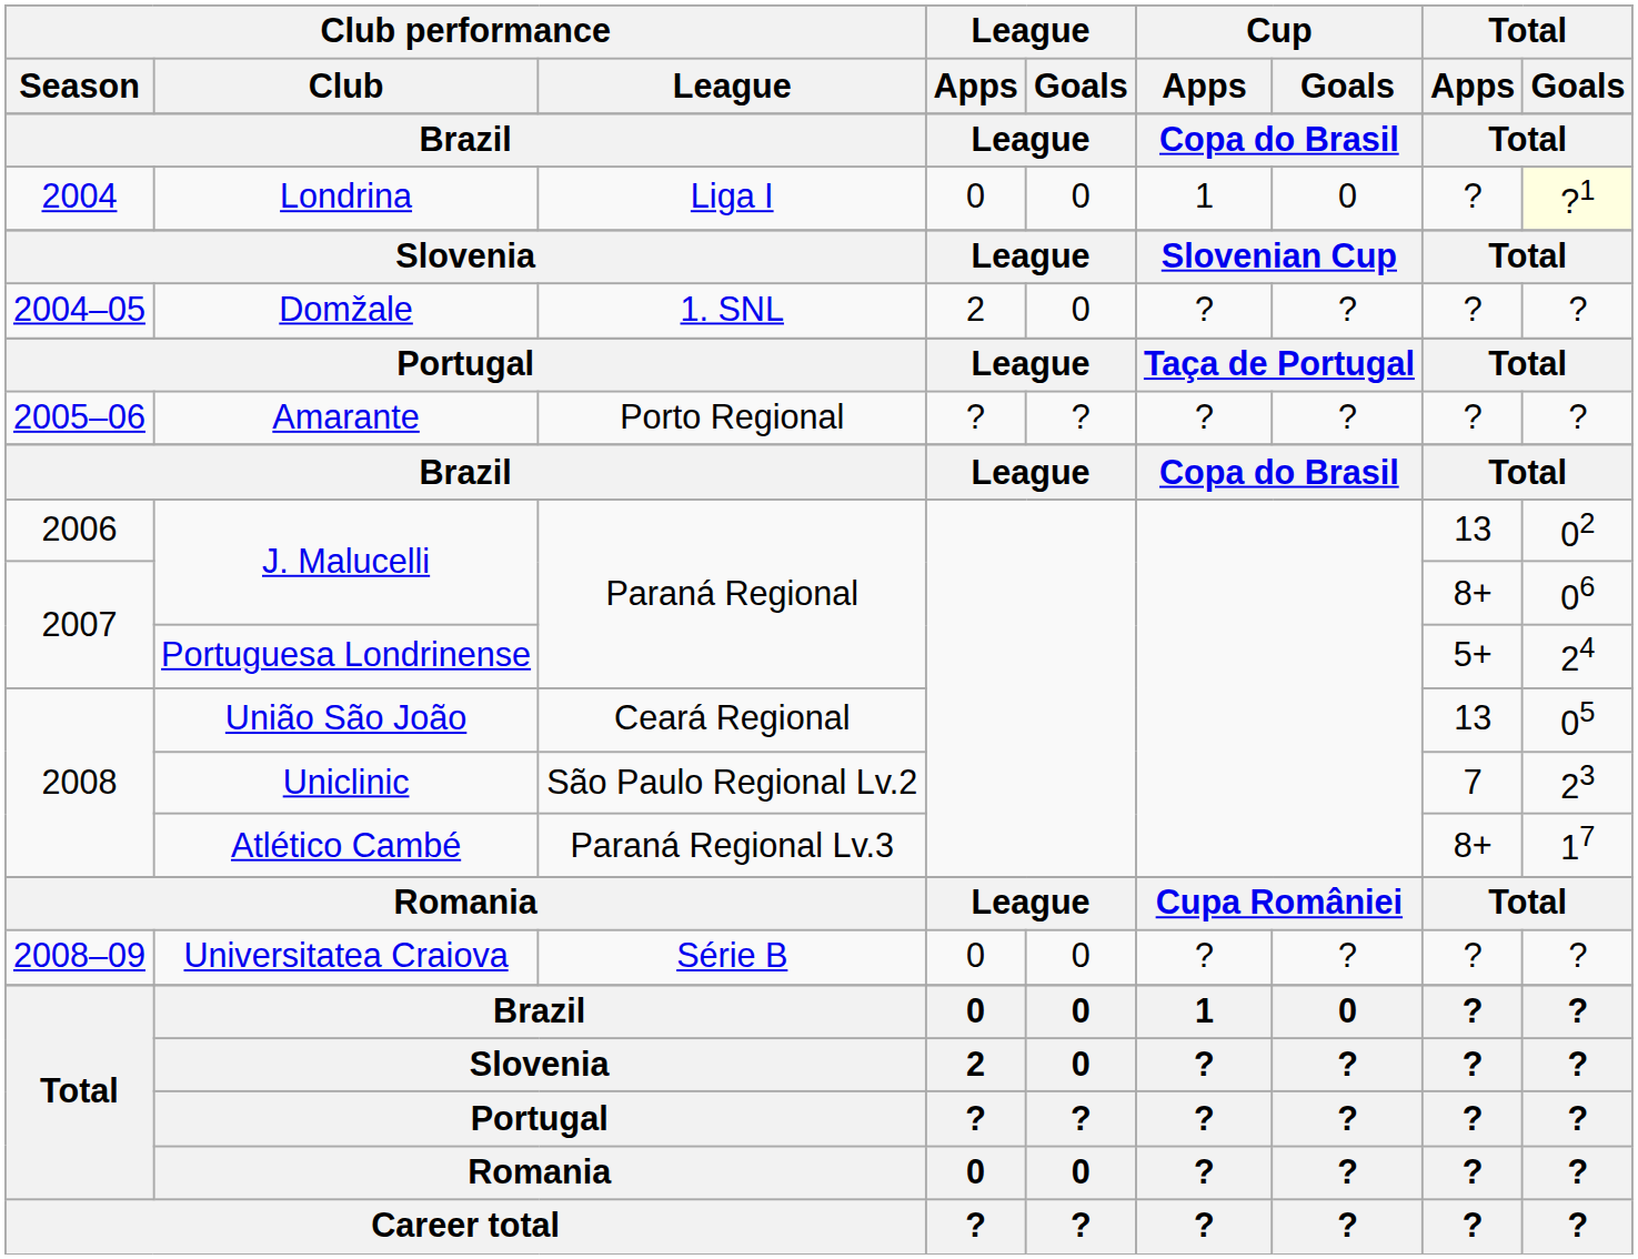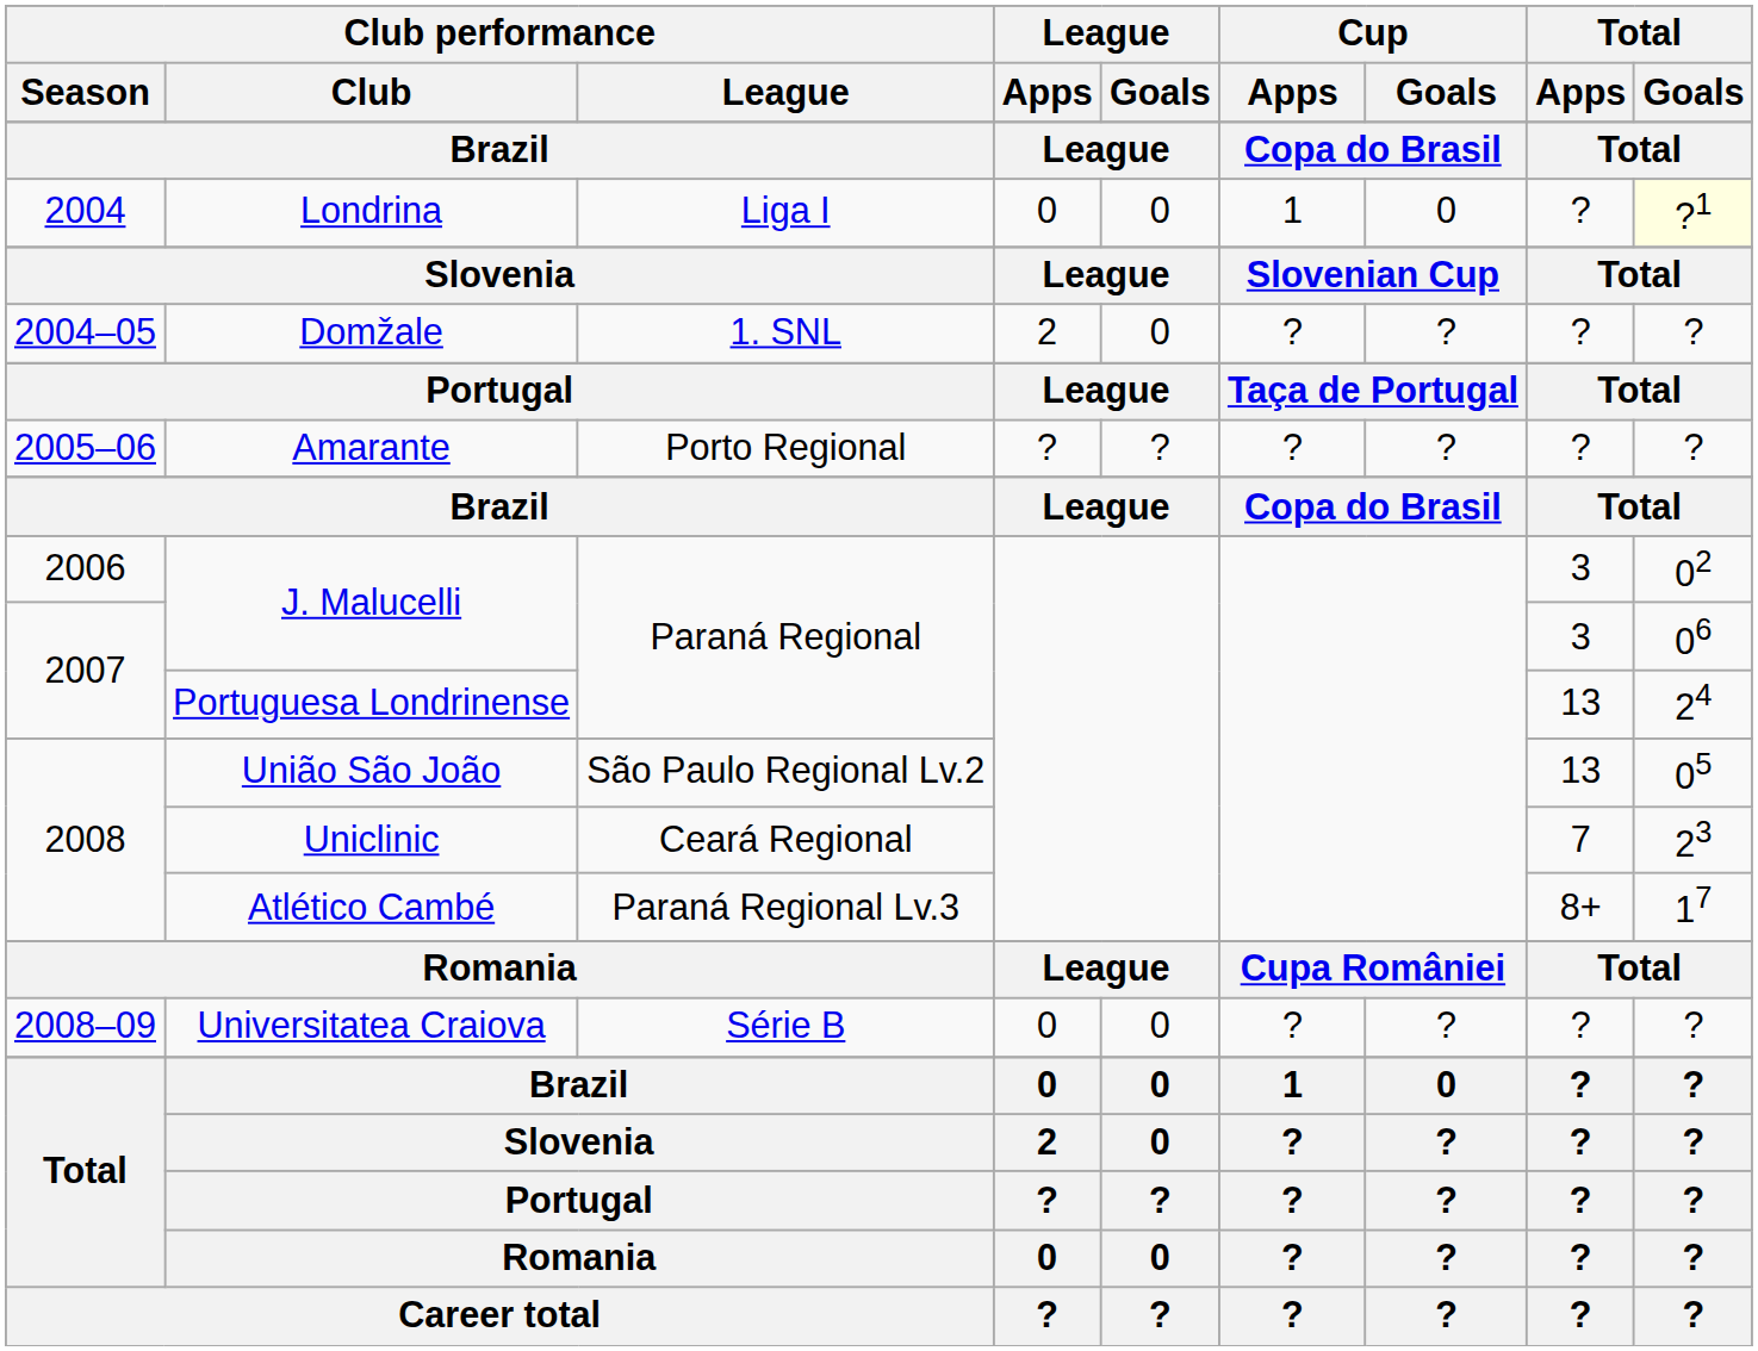2006 / J. Malucelli | Total / Apps: 13 -> 3
2007 / J. Malucelli | Total / Apps: 8+ -> 3
Portuguesa Londrinense | Total / Apps: 5+ -> 13
União São João | Club performance / League: Ceará Regional -> São Paulo Regional Lv.2
Uniclinic | Club performance / League: São Paulo Regional Lv.2 -> Ceará Regional
